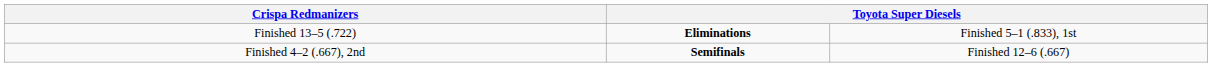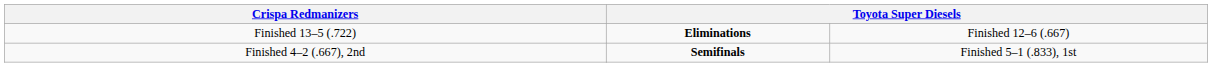Finished 13–5 (.722) | column 4: Finished 5–1 (.833), 1st -> Finished 12–6 (.667)
Finished 4–2 (.667), 2nd | column 4: Finished 12–6 (.667) -> Finished 5–1 (.833), 1st
